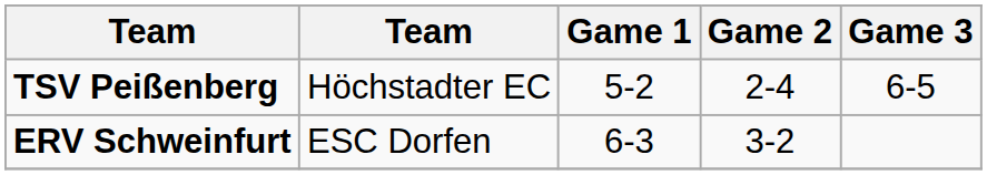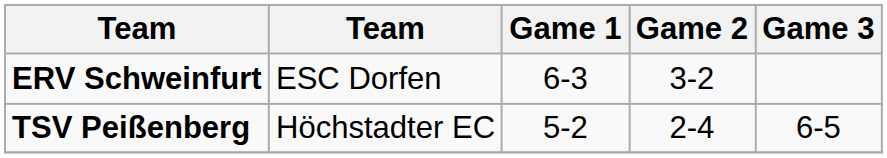rows swapped: TSV Peißenberg <-> ERV Schweinfurt
